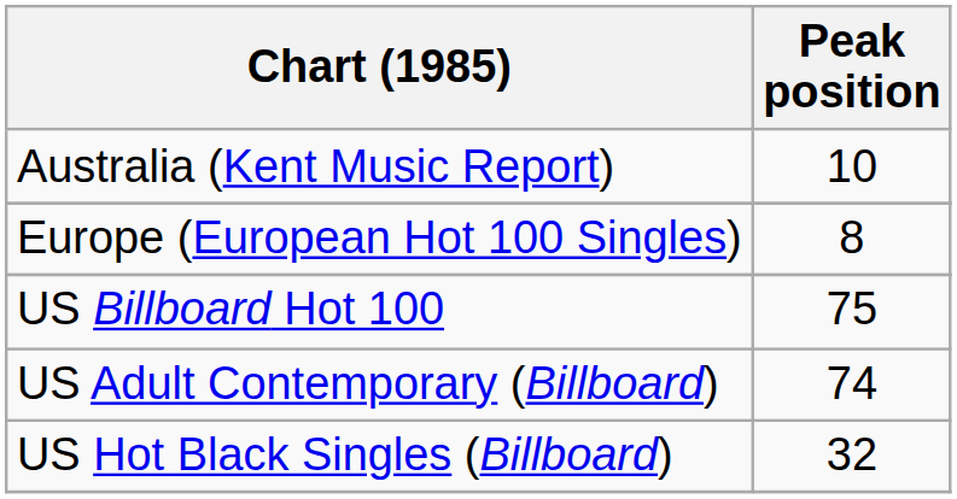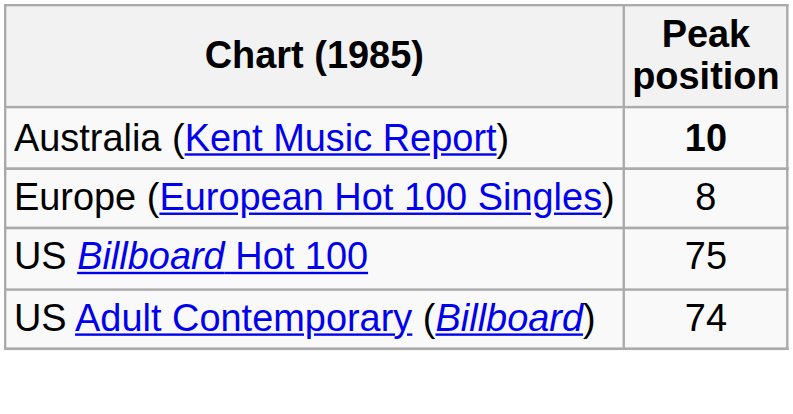Australia (Kent Music Report) | Peak position: normal -> bold
- row: US Hot Black Singles (Billboard) | 32
